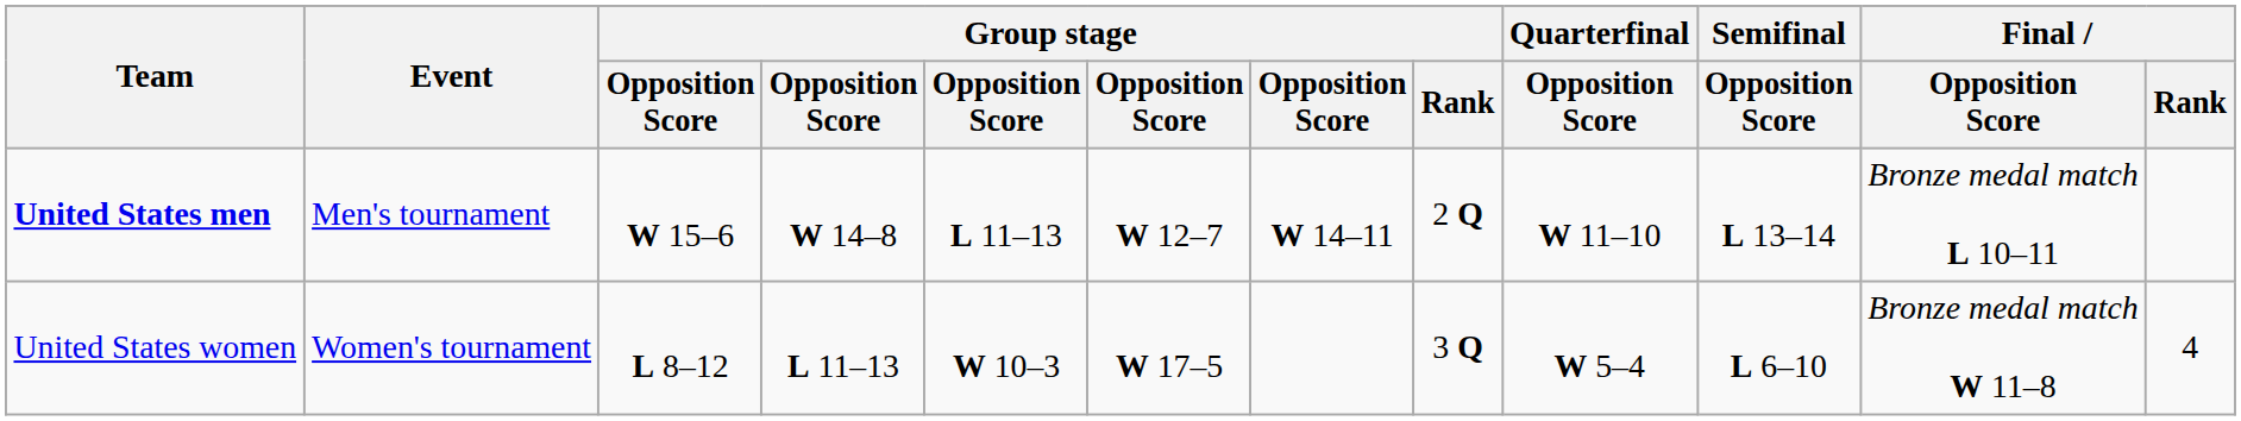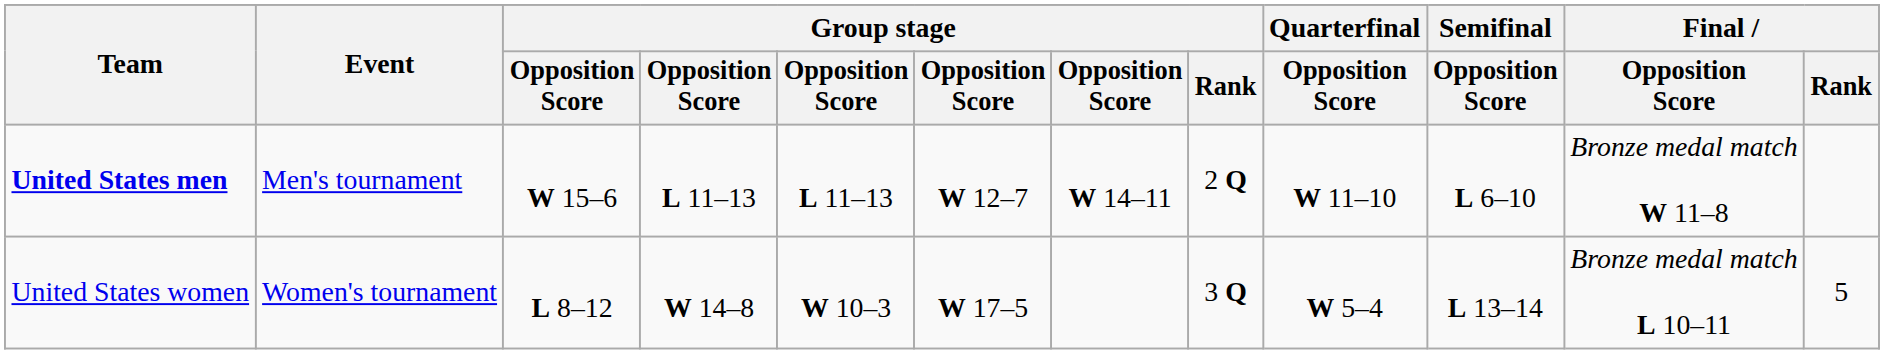United States men | column 4: W 14–8 -> L 11–13
United States men | Semifinal / Opposition Score: L 13–14 -> L 6–10
United States men | Final / Opposition Score: Bronze medal match L 10–11 -> Bronze medal match W 11–8
United States women | column 4: L 11–13 -> W 14–8
United States women | Semifinal / Opposition Score: L 6–10 -> L 13–14
United States women | Final / Opposition Score: Bronze medal match W 11–8 -> Bronze medal match L 10–11
United States women | Final / Rank: 4 -> 5
